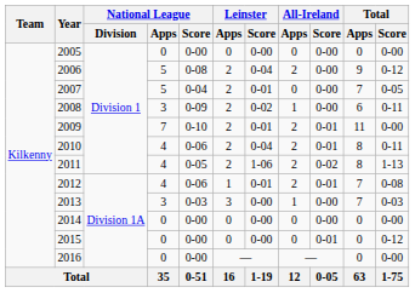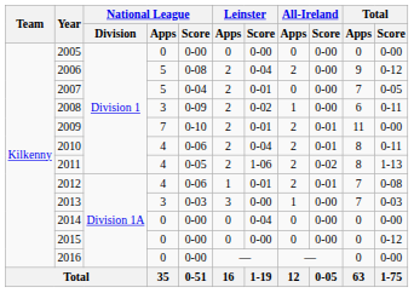2014 | Leinster / Score: 0-00 -> 0-04
2015 | All-Ireland / Score: 0-01 -> 0-00
